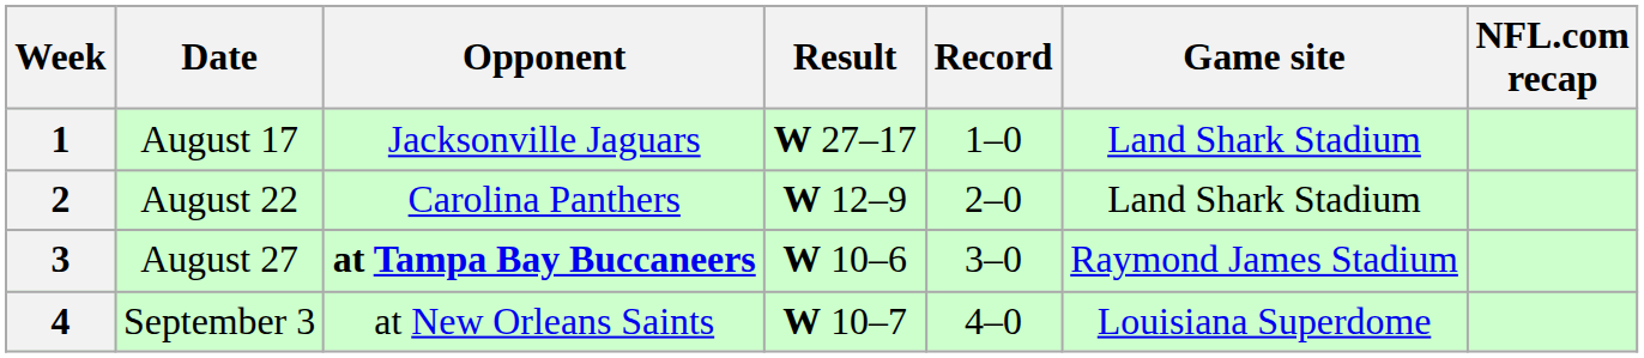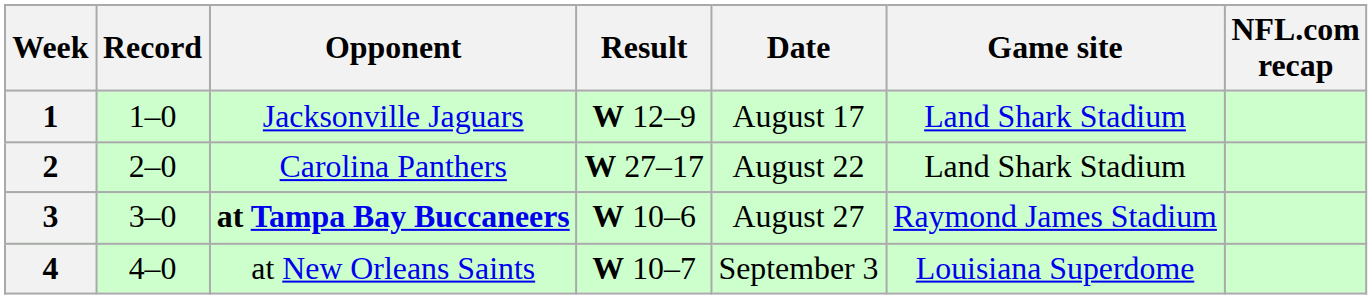columns swapped: Date <-> Record
1 | Result: W 27–17 -> W 12–9
2 | Result: W 12–9 -> W 27–17
